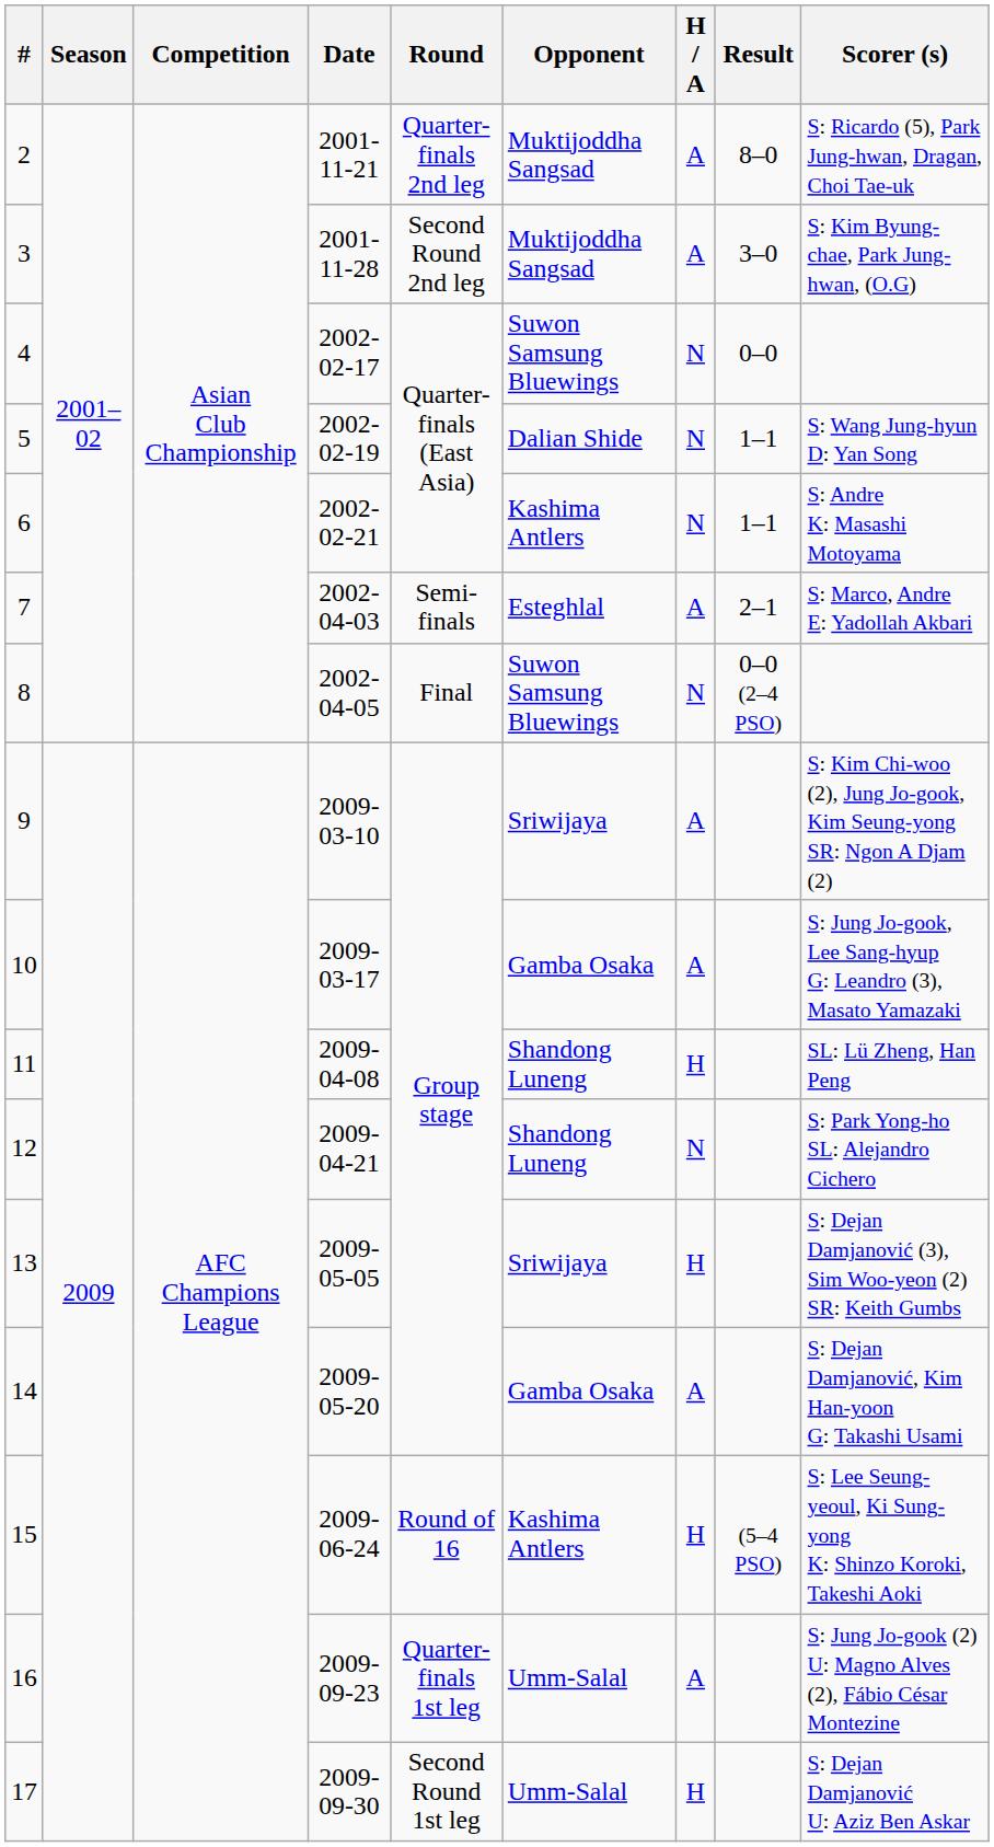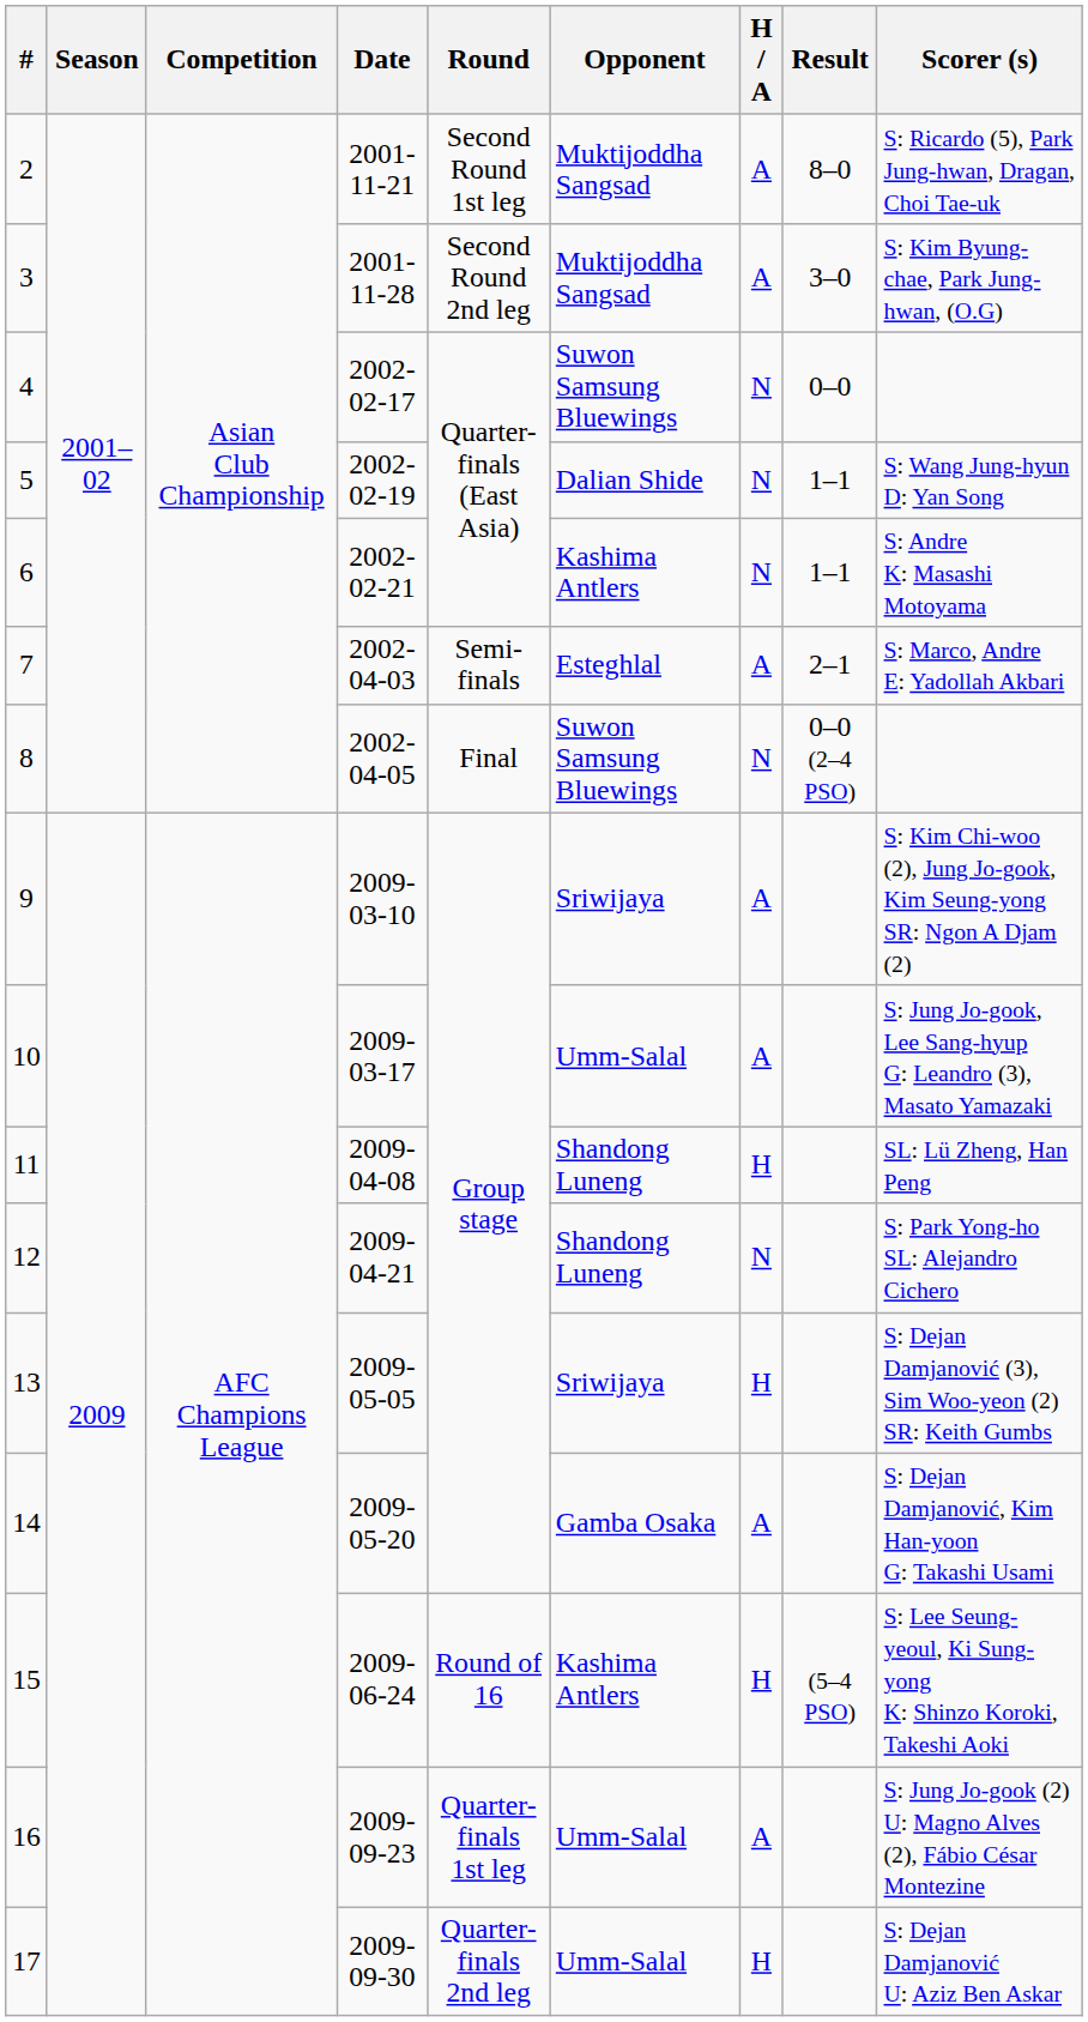2 | Round: Quarter-finals 2nd leg -> Second Round 1st leg
10 | Opponent: Gamba Osaka -> Umm-Salal
17 | Round: Second Round 1st leg -> Quarter-finals 2nd leg
